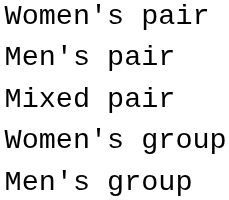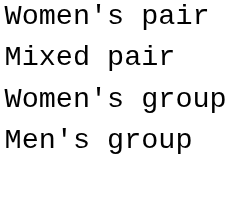- row: Men's pair
